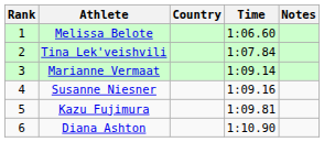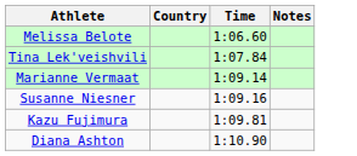- column: Rank | 1 | 2 | 3 | 4 | 5 | 6
